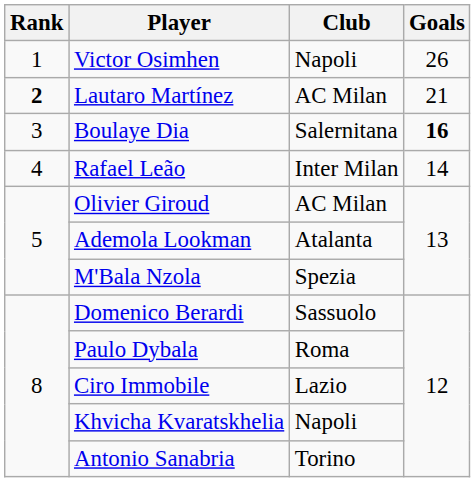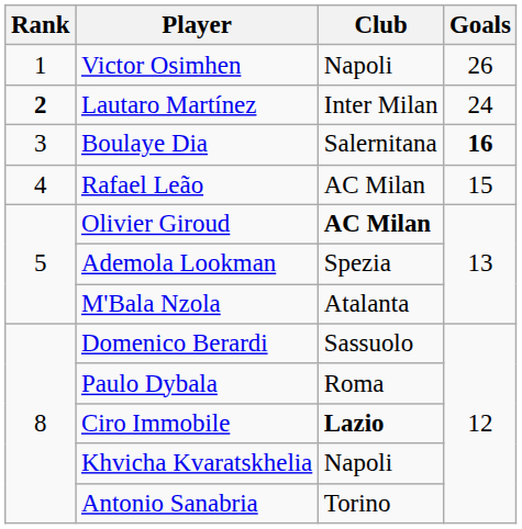Lautaro Martínez | Club: AC Milan -> Inter Milan
Lautaro Martínez | Goals: 21 -> 24
Rafael Leão | Club: Inter Milan -> AC Milan
Rafael Leão | Goals: 14 -> 15
Olivier Giroud | Club: normal -> bold
Ademola Lookman | Club: Atalanta -> Spezia
M'Bala Nzola | Club: Spezia -> Atalanta
Ciro Immobile | Club: normal -> bold
